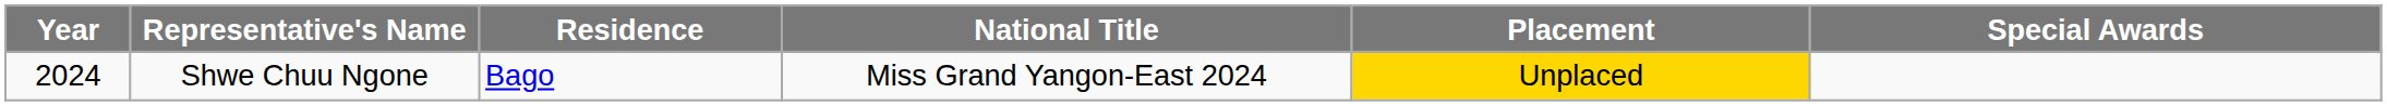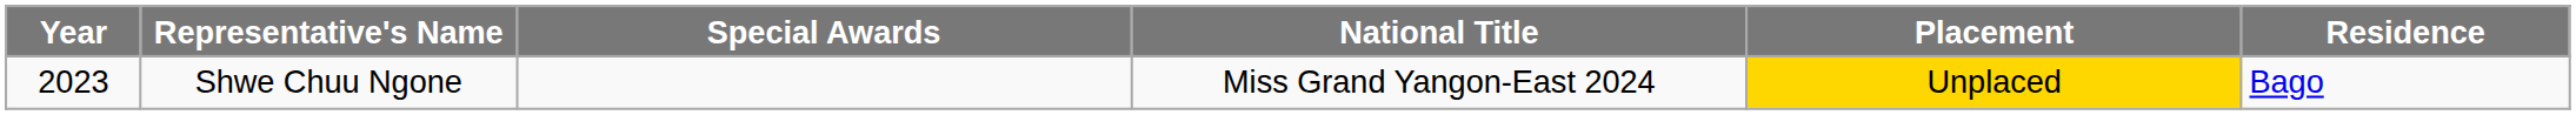columns swapped: Residence <-> Special Awards
Shwe Chuu Ngone | Year: 2024 -> 2023
